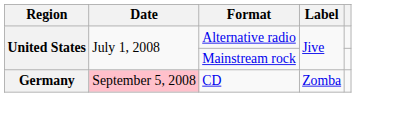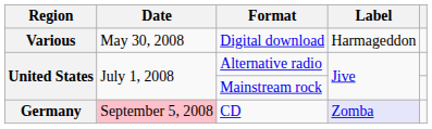+ row: Various | May 30, 2008 | Digital download | Harmageddon
CD | Label: no background -> lavender background
